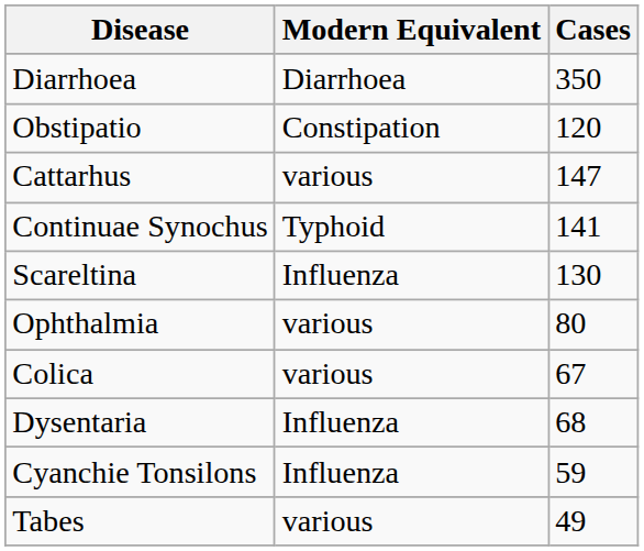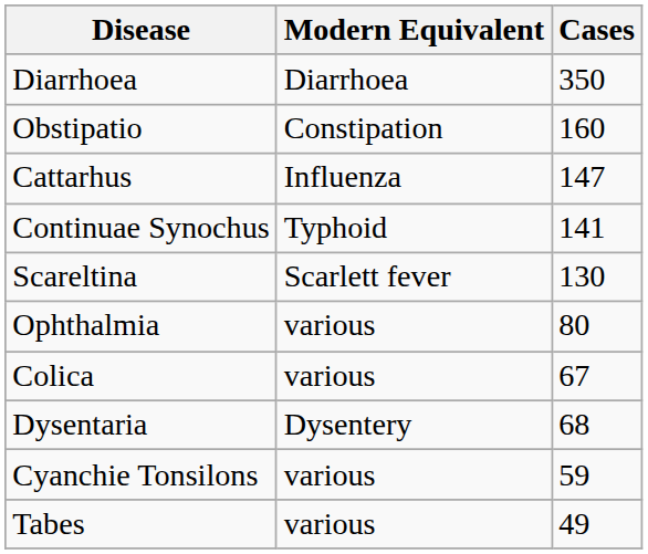Obstipatio | Cases: 120 -> 160
Cattarhus | Modern Equivalent: various -> Influenza
Scareltina | Modern Equivalent: Influenza -> Scarlett fever
Dysentaria | Modern Equivalent: Influenza -> Dysentery
Cyanchie Tonsilons | Modern Equivalent: Influenza -> various
